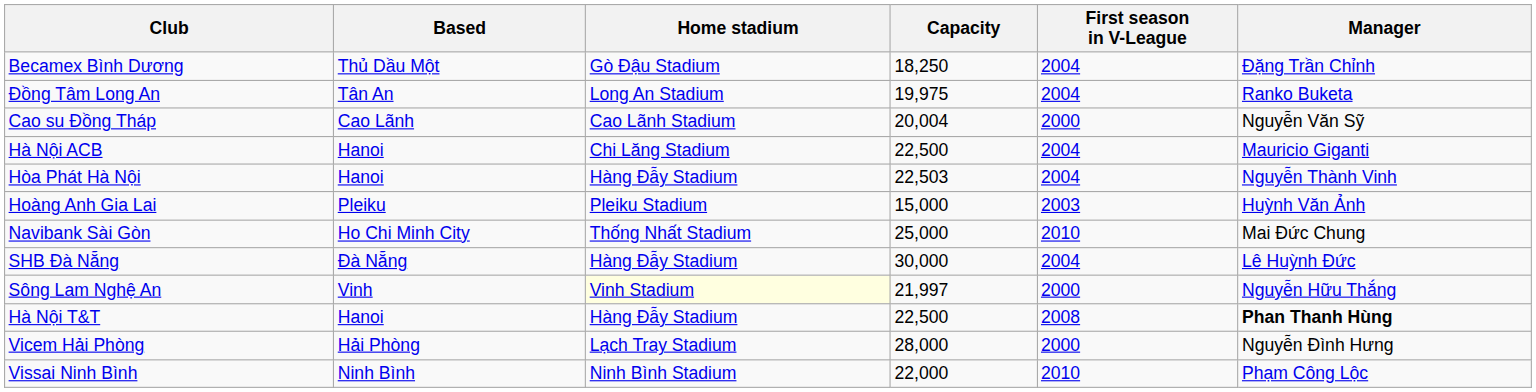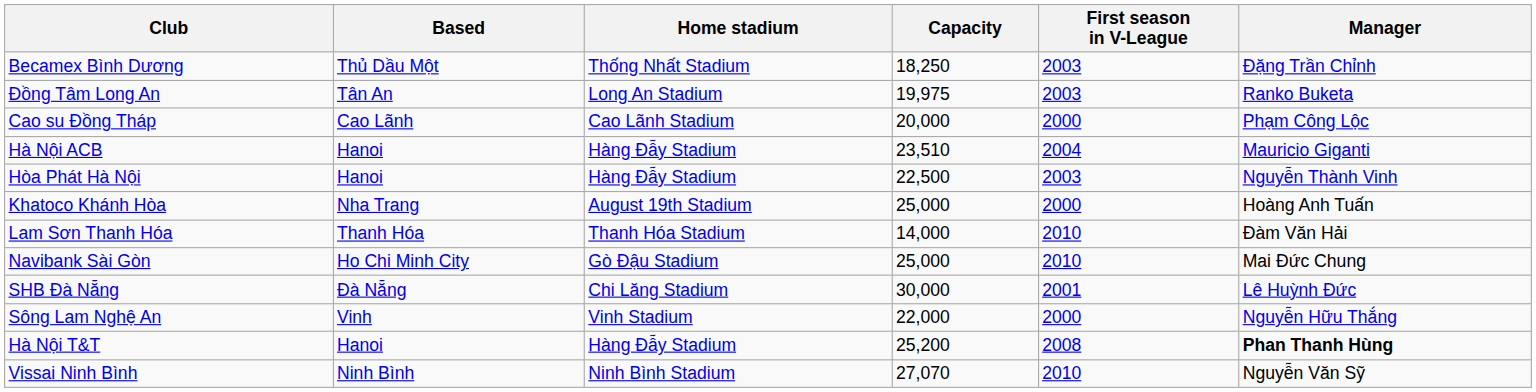Becamex Bình Dương | Home stadium: Gò Đậu Stadium -> Thống Nhất Stadium
Becamex Bình Dương | First season in V-League: 2004 -> 2003
Đồng Tâm Long An | First season in V-League: 2004 -> 2003
Cao su Đồng Tháp | Capacity: 20,004 -> 20,000
Cao su Đồng Tháp | Manager: Nguyễn Văn Sỹ -> Phạm Công Lộc
Hà Nội ACB | Home stadium: Chi Lăng Stadium -> Hàng Đẫy Stadium
Hà Nội ACB | Capacity: 22,500 -> 23,510
Hòa Phát Hà Nội | Capacity: 22,503 -> 22,500
Hòa Phát Hà Nội | First season in V-League: 2004 -> 2003
- row: Hoàng Anh Gia Lai | Pleiku | Pleiku Stadium | 15,000 | 2003 | Huỳnh Văn Ảnh
+ row: Khatoco Khánh Hòa | Nha Trang | August 19th Stadium | 25,000 | 2000 | Hoàng Anh Tuấn
+ row: Lam Sơn Thanh Hóa | Thanh Hóa | Thanh Hóa Stadium | 14,000 | 2010 | Đàm Văn Hải
Navibank Sài Gòn | Home stadium: Thống Nhất Stadium -> Gò Đậu Stadium
SHB Đà Nẵng | Home stadium: Hàng Đẫy Stadium -> Chi Lăng Stadium
SHB Đà Nẵng | First season in V-League: 2004 -> 2001
Sông Lam Nghệ An | Home stadium: lightyellow background -> no background
Sông Lam Nghệ An | Capacity: 21,997 -> 22,000
Hà Nội T&T | Capacity: 22,500 -> 25,200
- row: Vicem Hải Phòng | Hải Phòng | Lạch Tray Stadium | 28,000 | 2000 | Nguyễn Đình Hưng
Vissai Ninh Bình | Capacity: 22,000 -> 27,070
Vissai Ninh Bình | Manager: Phạm Công Lộc -> Nguyễn Văn Sỹ
